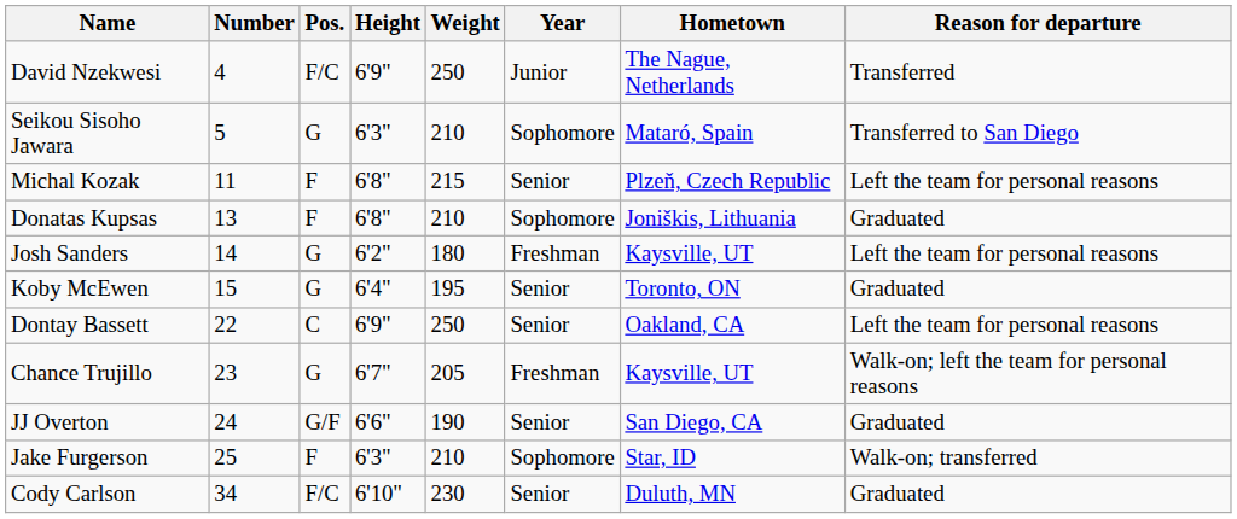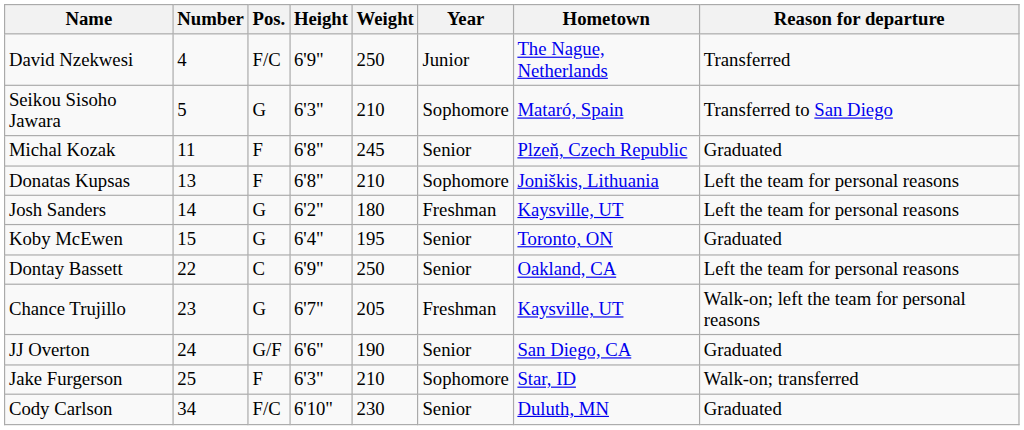Michal Kozak | Weight: 215 -> 245
Michal Kozak | Reason for departure: Left the team for personal reasons -> Graduated
Donatas Kupsas | Reason for departure: Graduated -> Left the team for personal reasons
